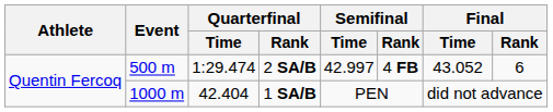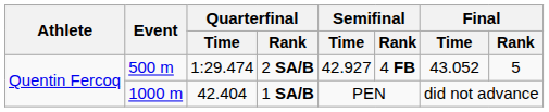2 SA/B | Semifinal / Time: 42.997 -> 42.927
2 SA/B | Final / Rank: 6 -> 5
